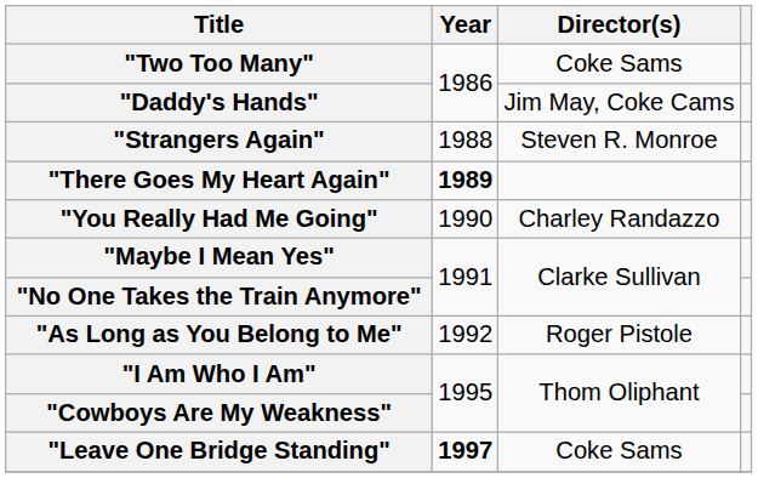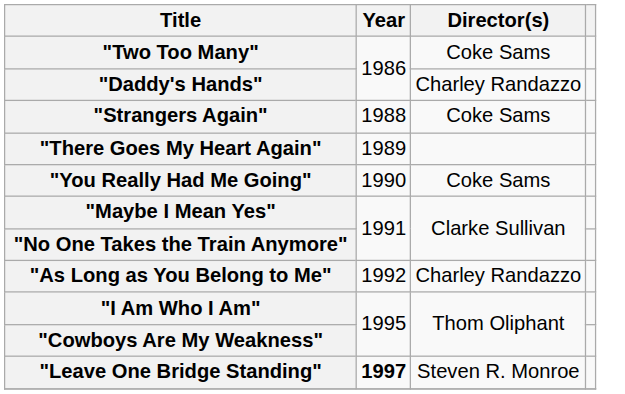"Daddy's Hands" | Director(s): Jim May, Coke Cams -> Charley Randazzo
"Strangers Again" | Director(s): Steven R. Monroe -> Coke Sams
"There Goes My Heart Again" | Year: bold -> normal
"You Really Had Me Going" | Director(s): Charley Randazzo -> Coke Sams
"As Long as You Belong to Me" | Director(s): Roger Pistole -> Charley Randazzo
"Leave One Bridge Standing" | Director(s): Coke Sams -> Steven R. Monroe
